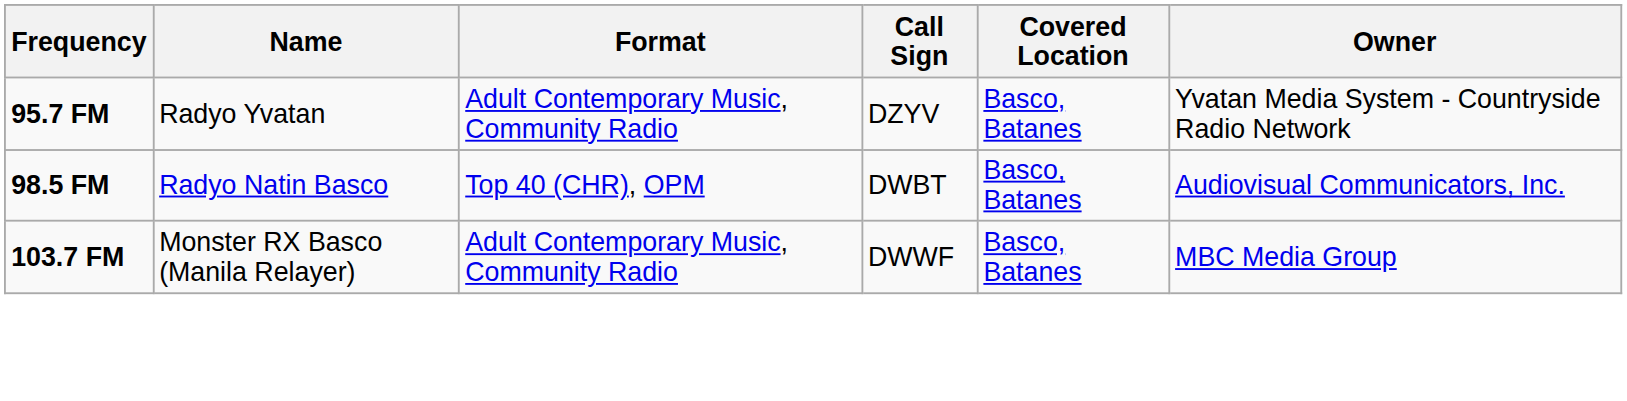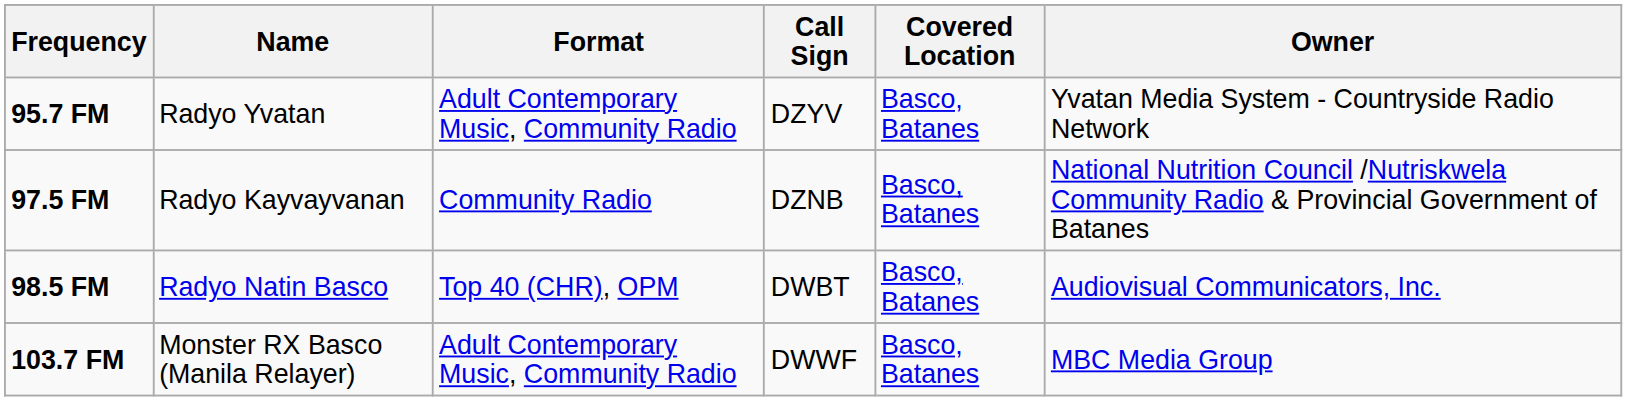+ row: 97.5 FM | Radyo Kayvayvanan | Community Radio | DZNB | Basco, Batanes | National Nutrition Council /Nutriskwela Community Radio & Provincial Government of Batanes
